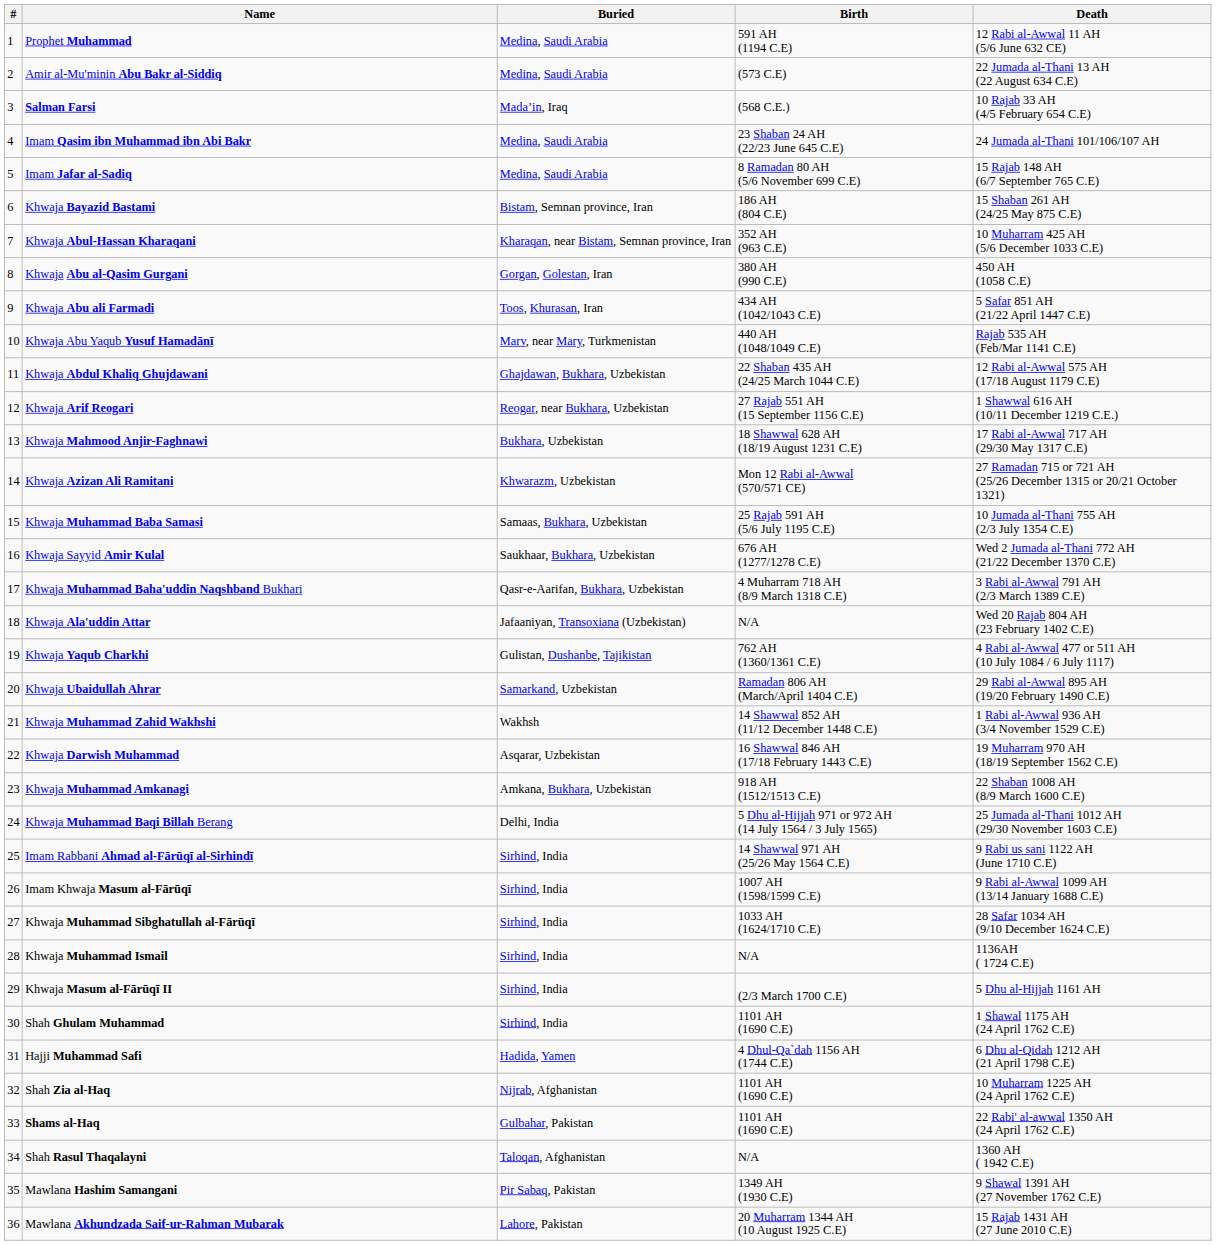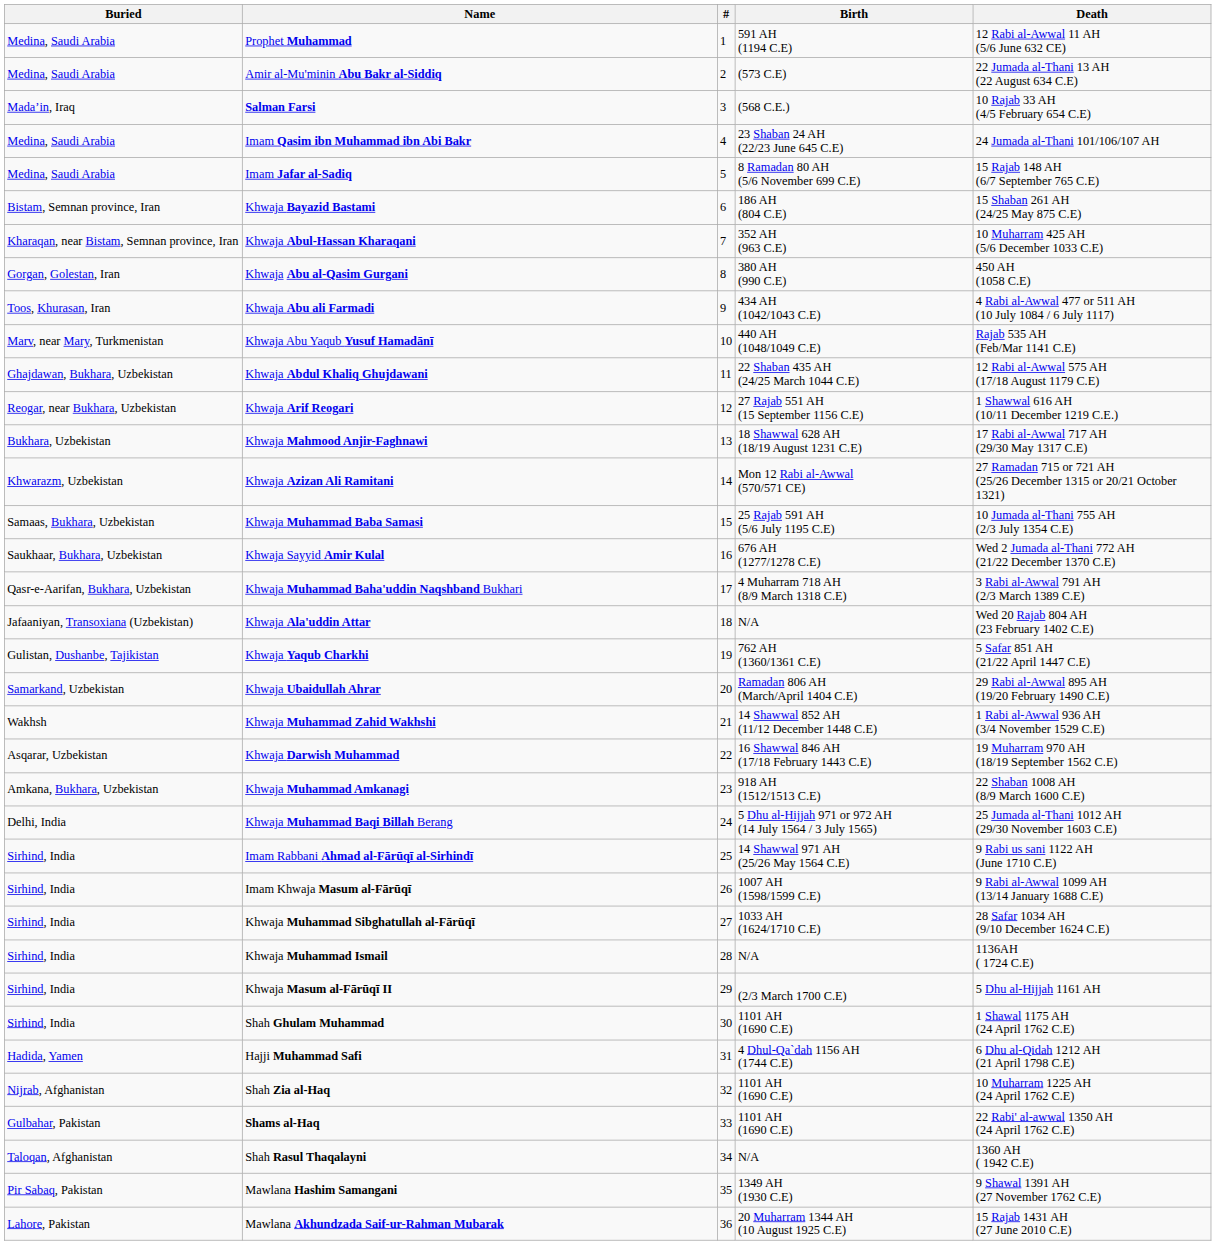columns swapped: # <-> Buried
Khwaja Abu ali Farmadi | Death: 5 Safar 851 AH (21/22 April 1447 C.E) -> 4 Rabi al-Awwal 477 or 511 AH (10 July 1084 / 6 July 1117)
Khwaja Yaqub Charkhi | Death: 4 Rabi al-Awwal 477 or 511 AH (10 July 1084 / 6 July 1117) -> 5 Safar 851 AH (21/22 April 1447 C.E)
